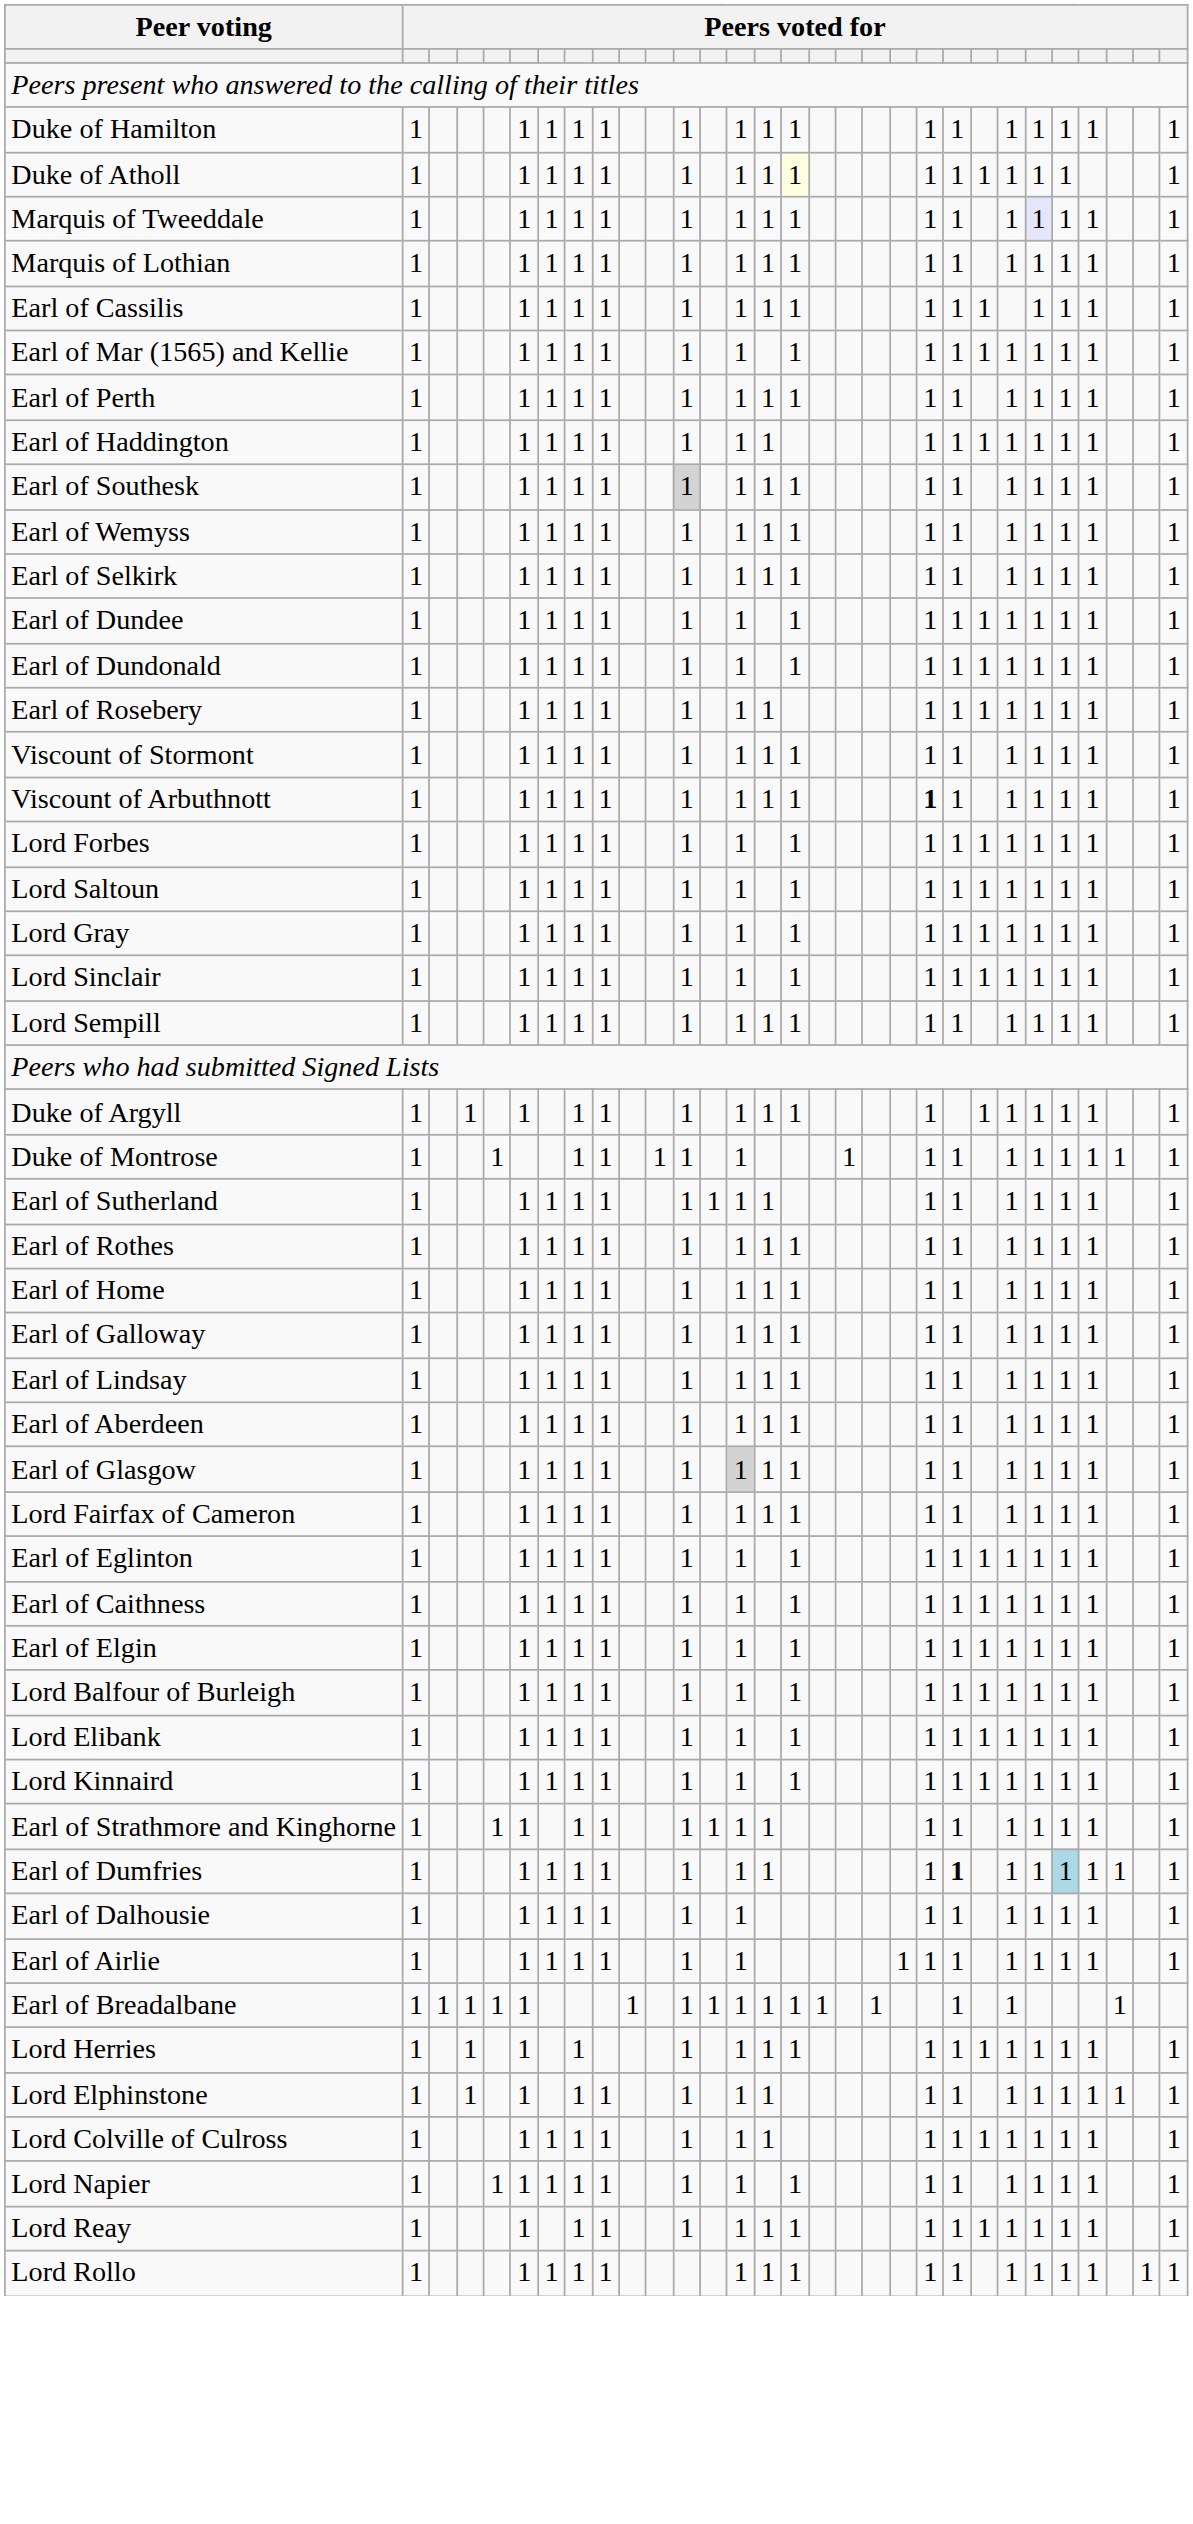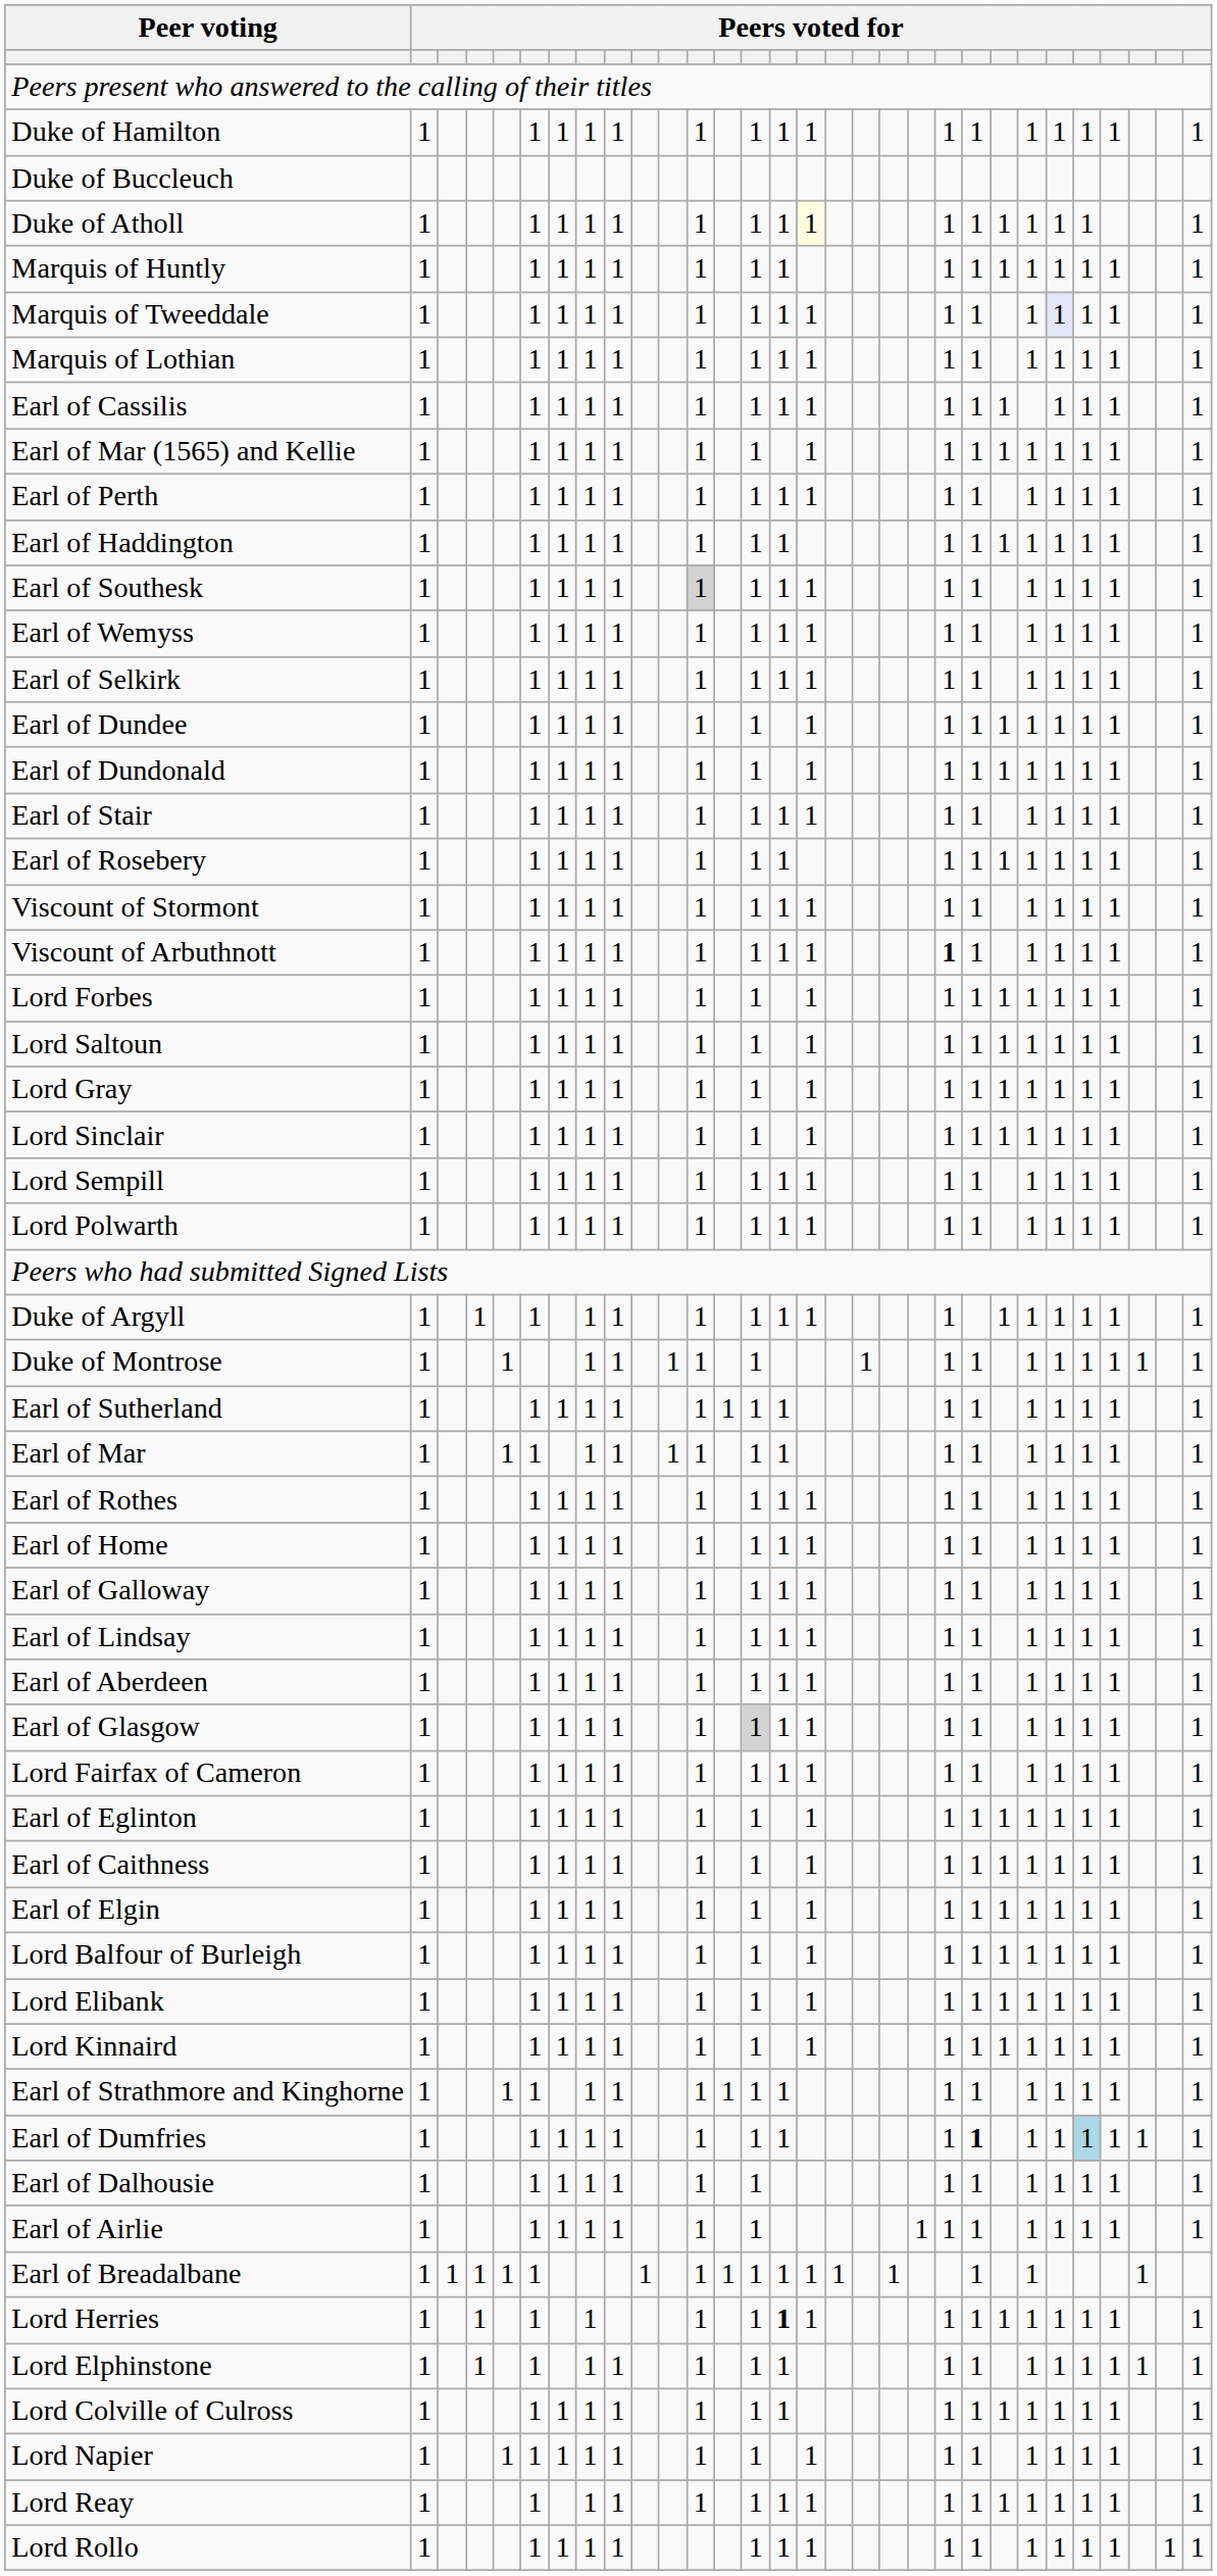+ row: Duke of Buccleuch
+ row: Marquis of Huntly | 1 | 1 | 1 | 1 | 1 | 1 | 1 | 1 | 1 | 1 | 1 | 1 | 1 | 1 | 1 | 1
+ row: Earl of Stair | 1 | 1 | 1 | 1 | 1 | 1 | 1 | 1 | 1 | 1 | 1 | 1 | 1 | 1 | 1 | 1
+ row: Lord Polwarth | 1 | 1 | 1 | 1 | 1 | 1 | 1 | 1 | 1 | 1 | 1 | 1 | 1 | 1 | 1 | 1
+ row: Earl of Mar | 1 | 1 | 1 | 1 | 1 | 1 | 1 | 1 | 1 | 1 | 1 | 1 | 1 | 1 | 1 | 1
Lord Herries | column 15: normal -> bold
